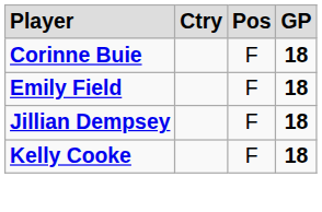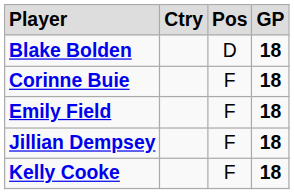+ row: Blake Bolden | D | 18
